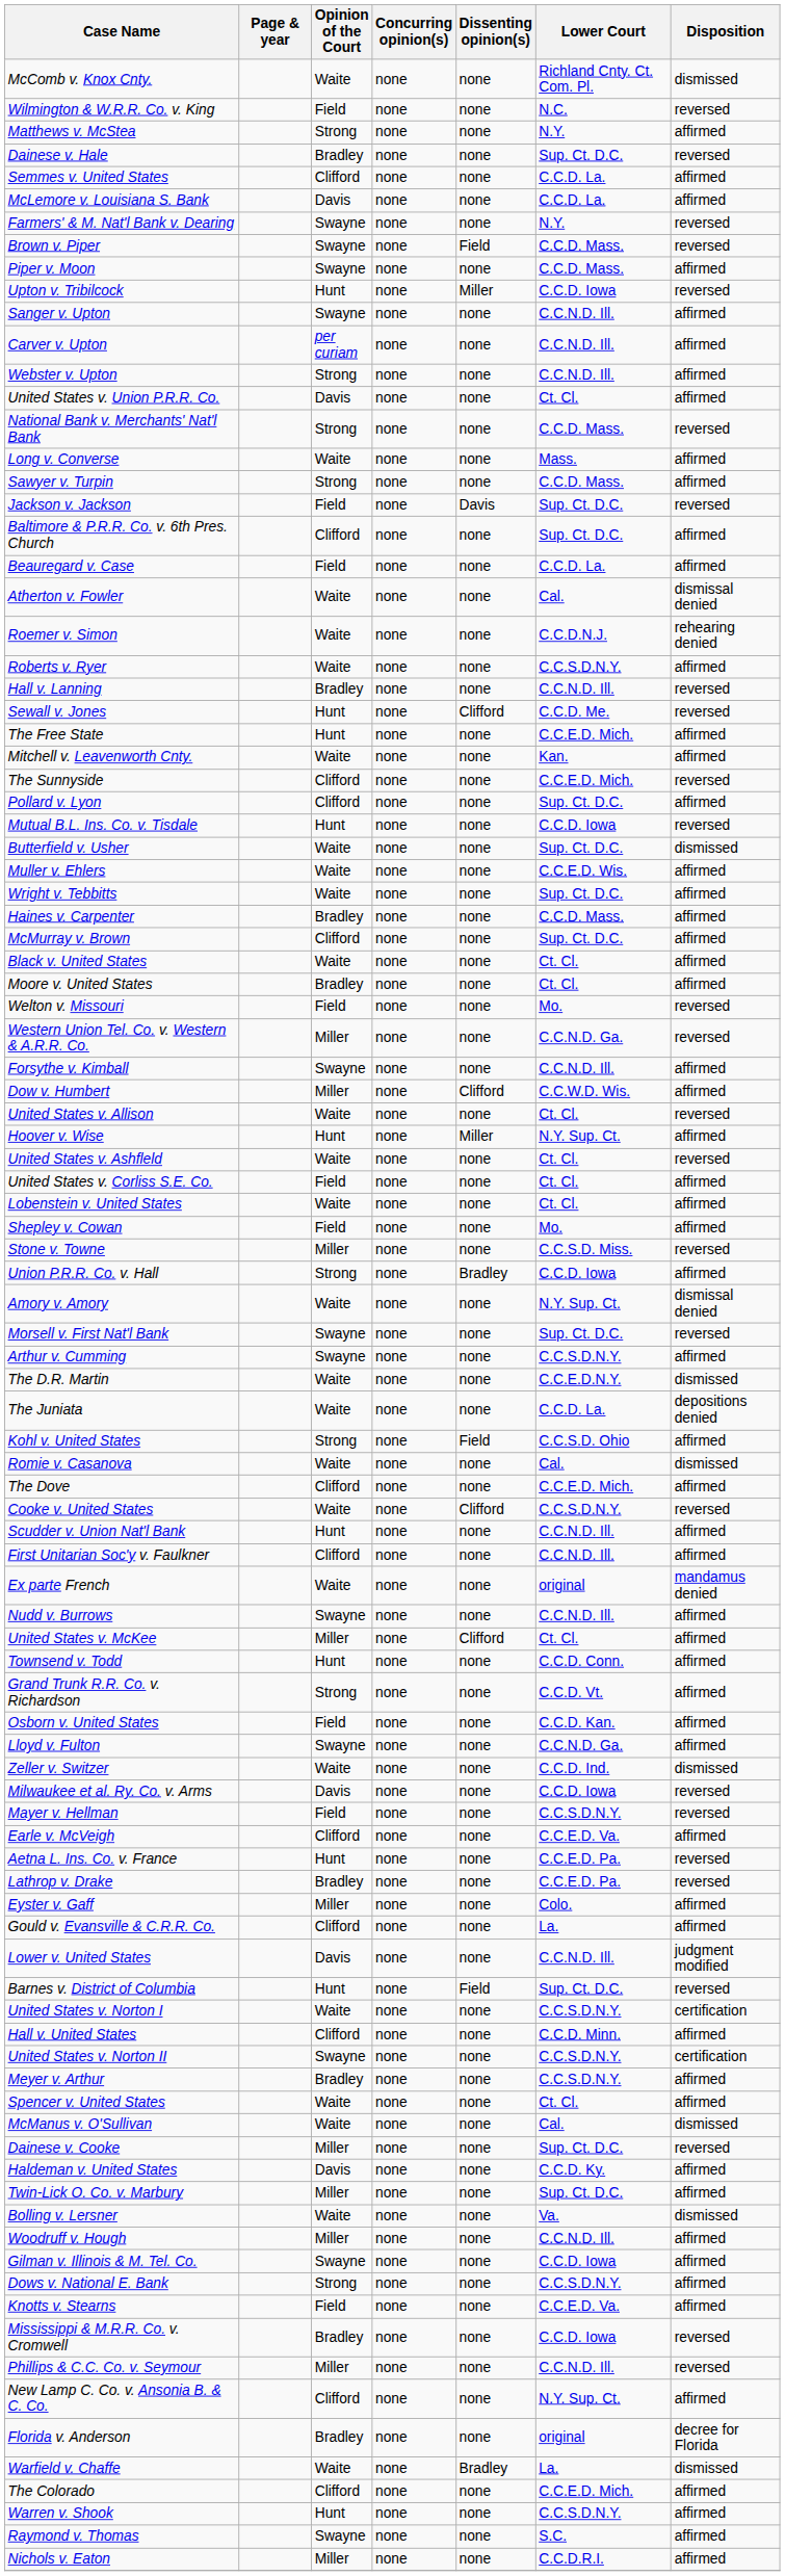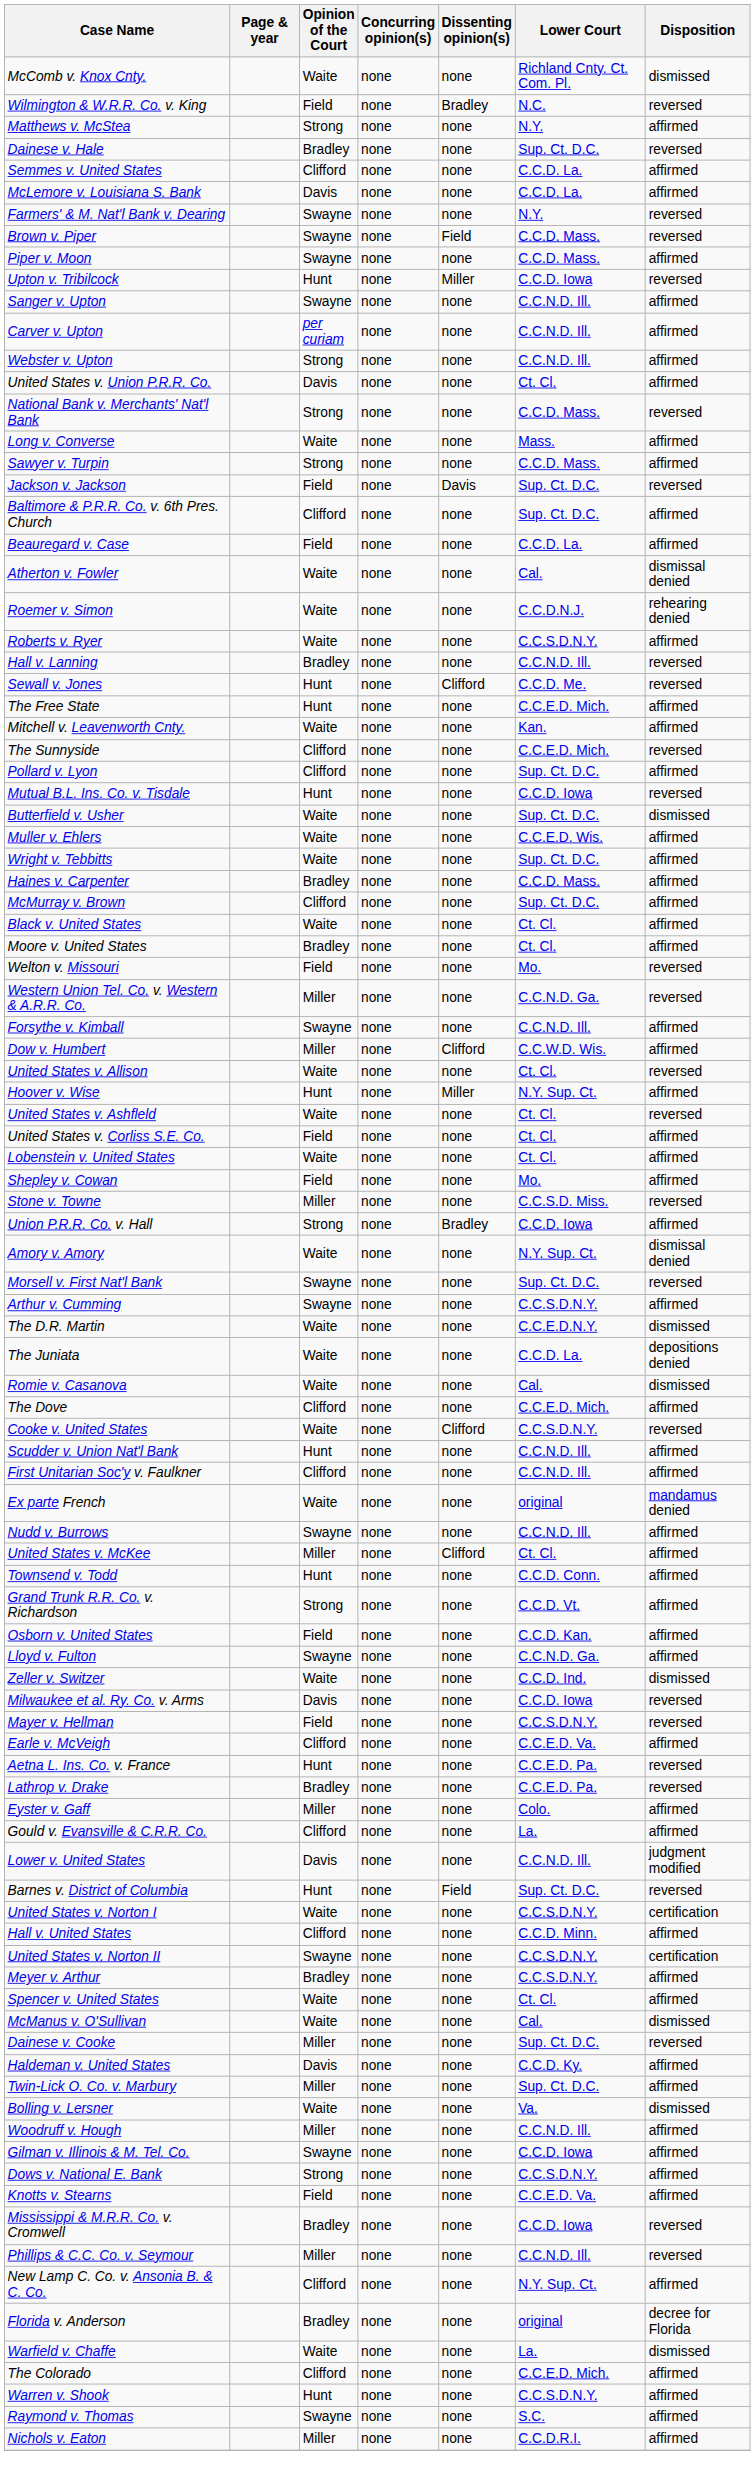Wilmington & W.R.R. Co. v. King | Dissenting opinion(s): none -> Bradley
- row: Kohl v. United States | Strong | none | Field | C.C.S.D. Ohio | affirmed
Warfield v. Chaffe | Dissenting opinion(s): Bradley -> none
